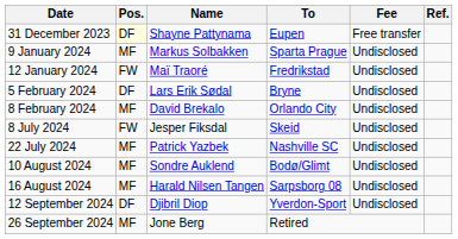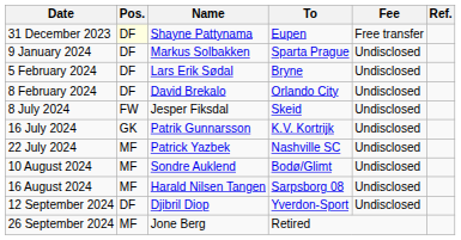9 January 2024 | Pos.: MF -> DF
- row: 12 January 2024 | FW | Maï Traoré | Fredrikstad | Undisclosed
8 February 2024 | Pos.: MF -> DF
+ row: 16 July 2024 | GK | Patrik Gunnarsson | K.V. Kortrijk | Undisclosed
